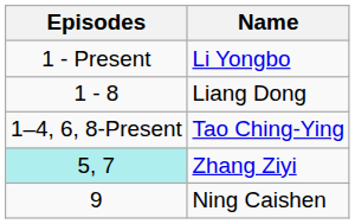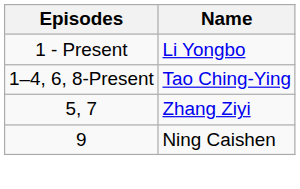- row: 1 - 8 | Liang Dong
Zhang Ziyi | Episodes: paleturquoise background -> no background
